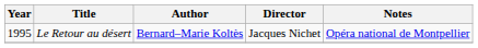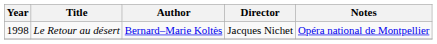Le Retour au désert | Year: 1995 -> 1998
